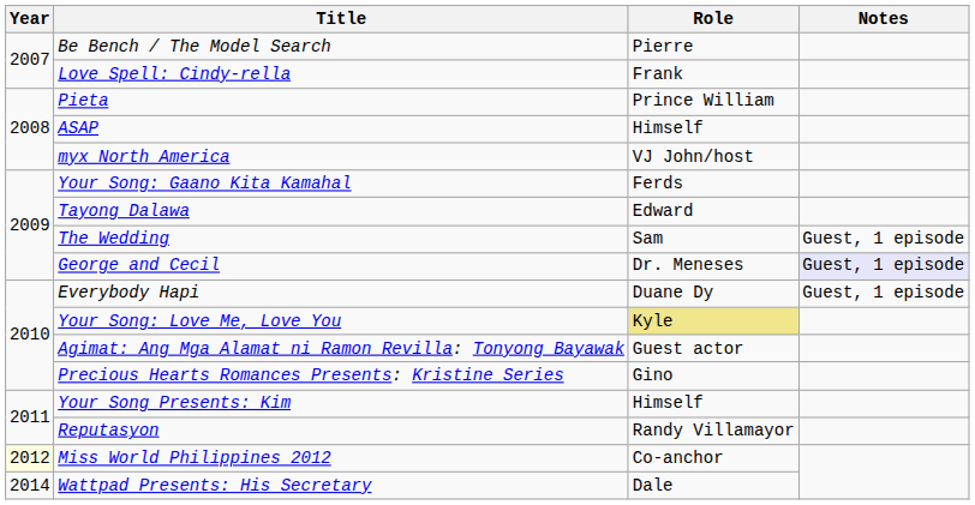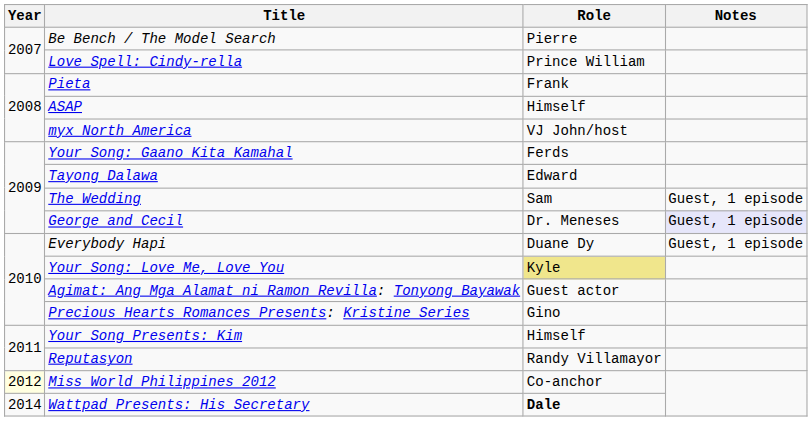Love Spell: Cindy-rella | Role: Frank -> Prince William
Pieta | Role: Prince William -> Frank
Wattpad Presents: His Secretary | Role: normal -> bold
